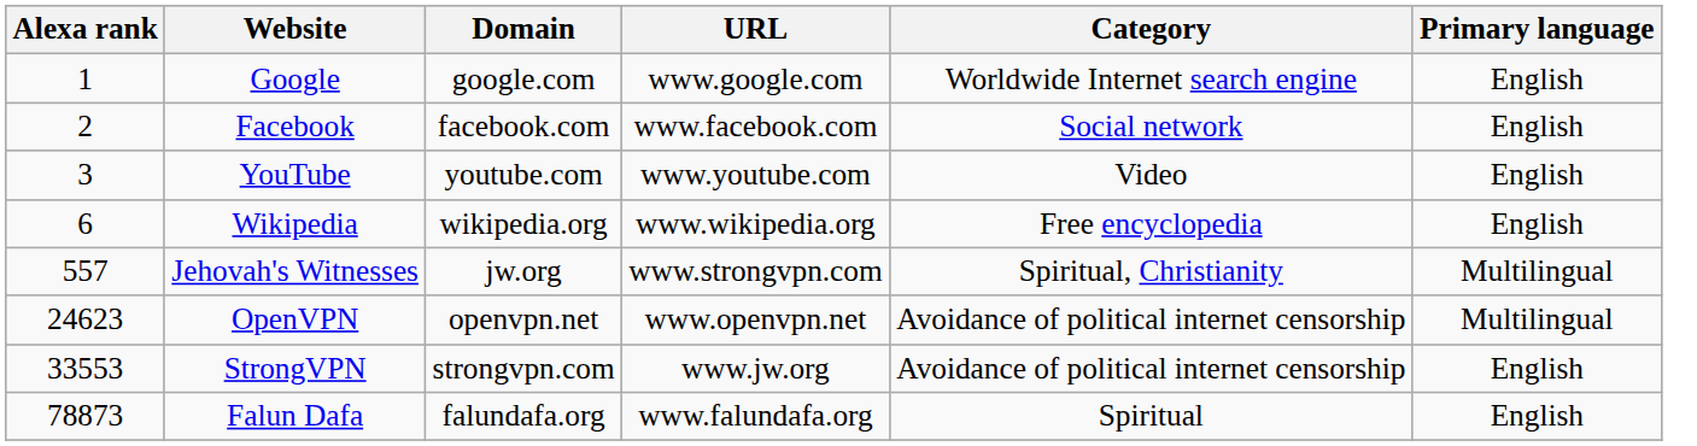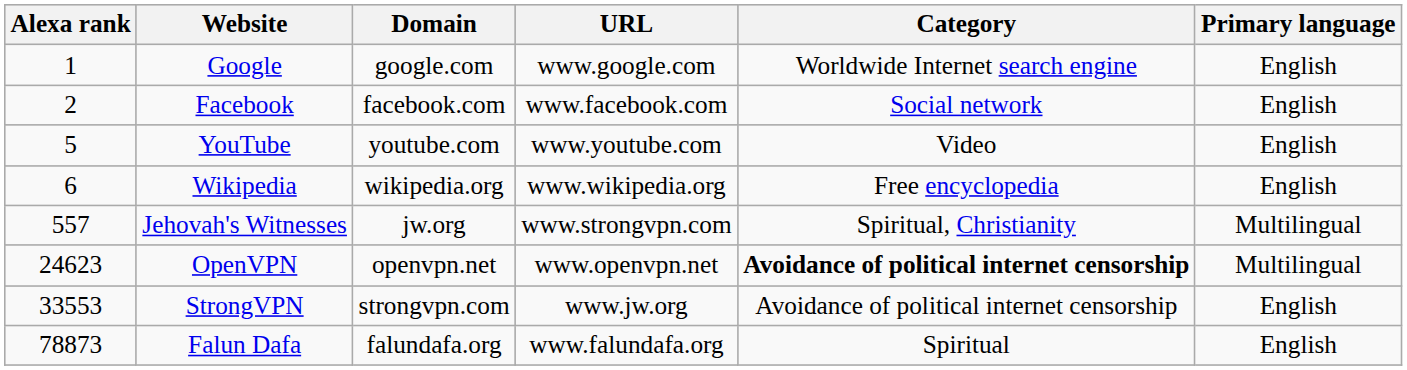YouTube | Alexa rank: 3 -> 5
OpenVPN | Category: normal -> bold
